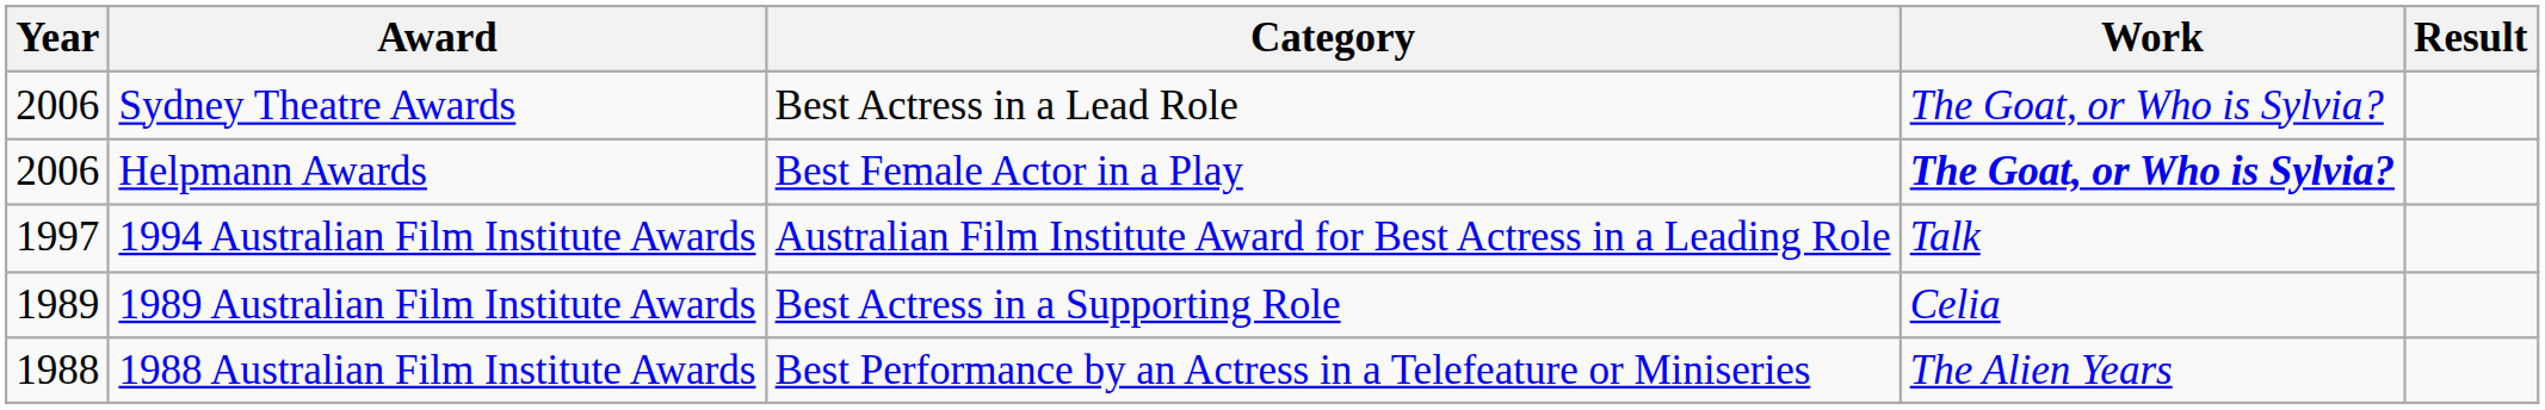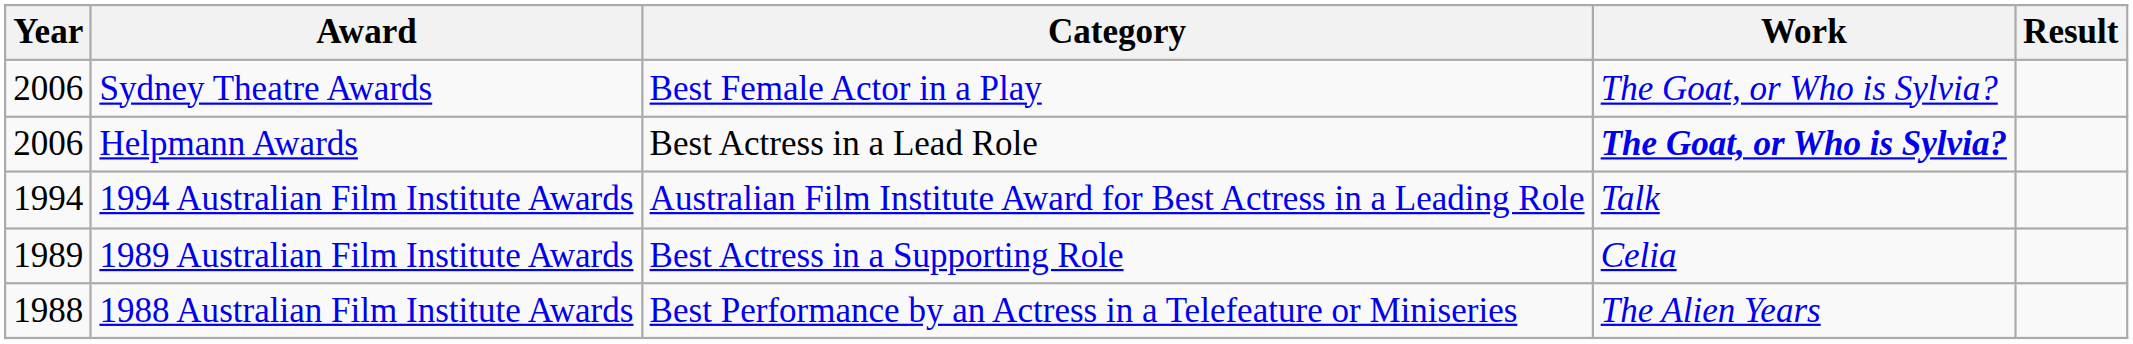Sydney Theatre Awards | Category: Best Actress in a Lead Role -> Best Female Actor in a Play
Helpmann Awards | Category: Best Female Actor in a Play -> Best Actress in a Lead Role
1994 Australian Film Institute Awards | Year: 1997 -> 1994
